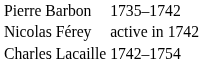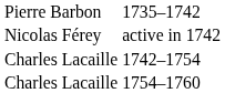+ row: Charles Lacaille | 1754–1760
